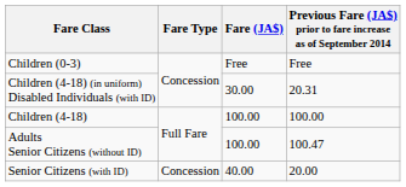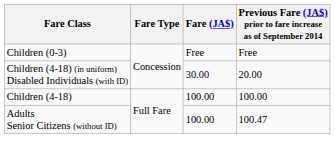Children (4-18) (in uniform) Disabled Individuals (with ID) | column 4: 20.31 -> 20.00
- row: Senior Citizens (with ID) | Concession | 40.00 | 20.00
